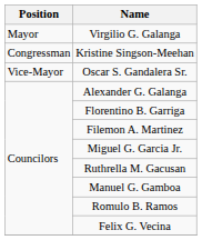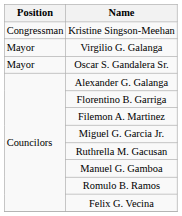rows swapped: Kristine Singson-Meehan <-> Virgilio G. Galanga
Oscar S. Gandalera Sr. | Position: Vice-Mayor -> Mayor
